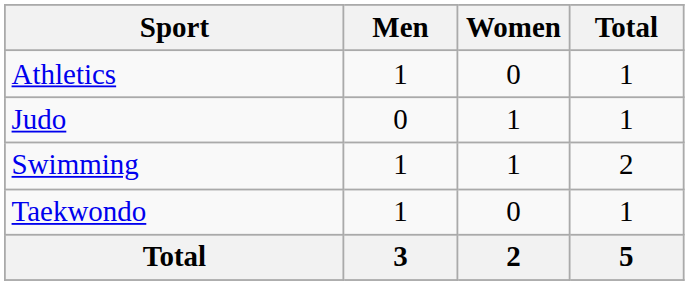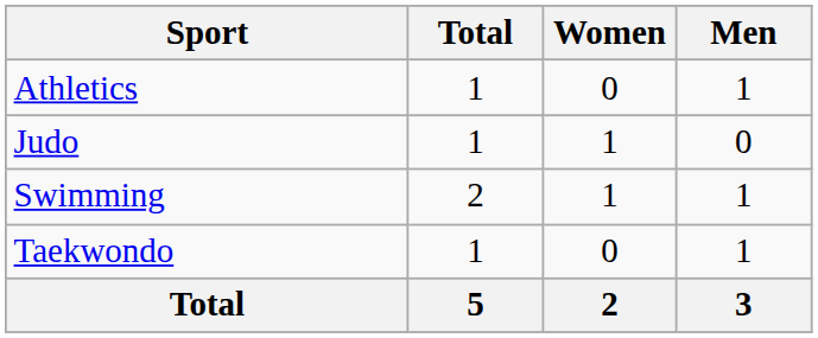columns swapped: Men <-> Total
